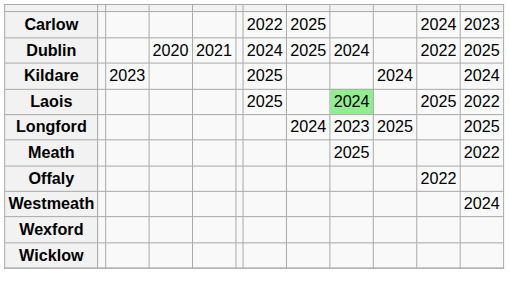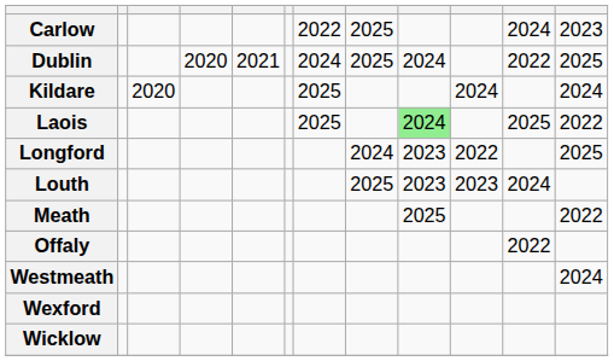Kildare | column 3: 2023 -> 2020
Longford | column 10: 2025 -> 2022
+ row: Louth | 2025 | 2023 | 2023 | 2024
